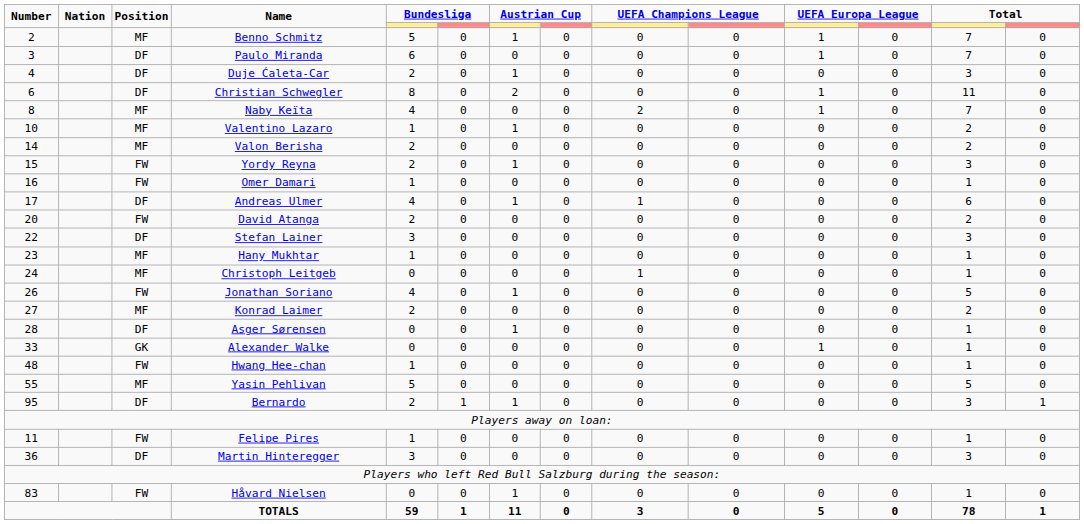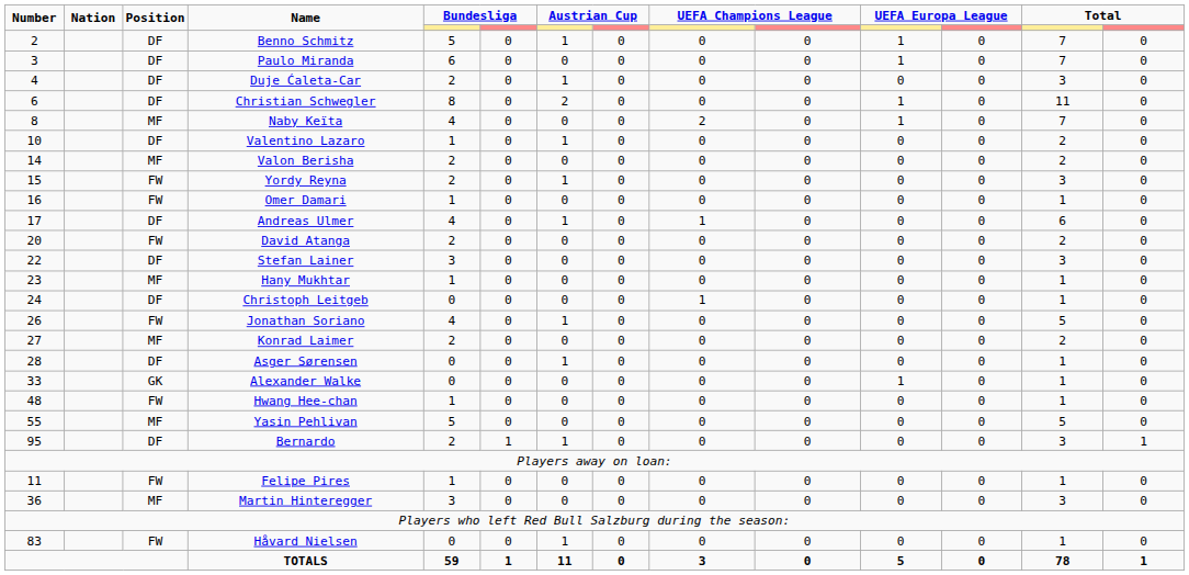Benno Schmitz | Position: MF -> DF
Valentino Lazaro | Position: MF -> DF
Christoph Leitgeb | Position: MF -> DF
Martin Hinteregger | Position: DF -> MF
